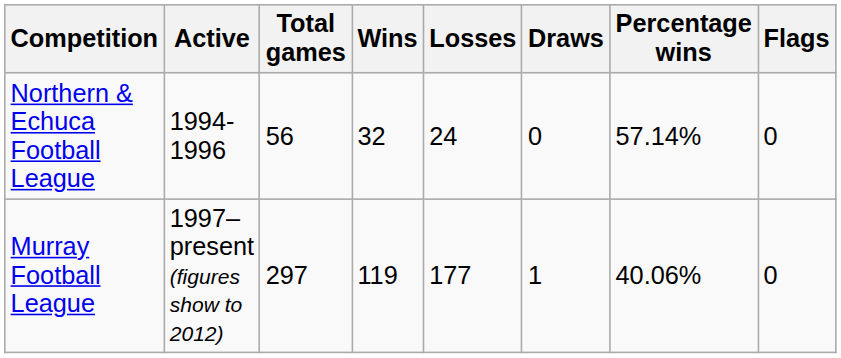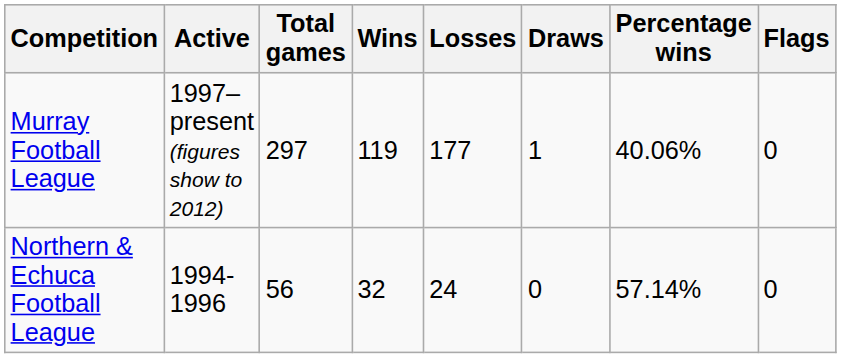rows swapped: Northern & Echuca Football League <-> Murray Football League
